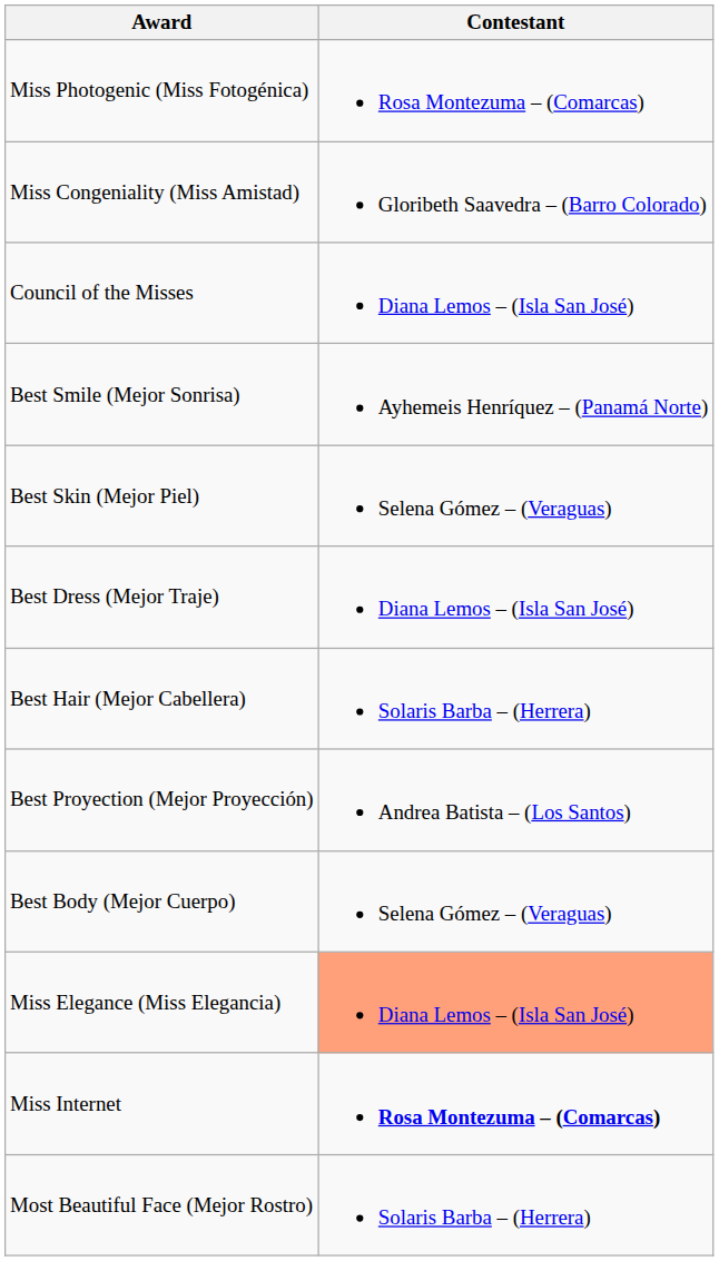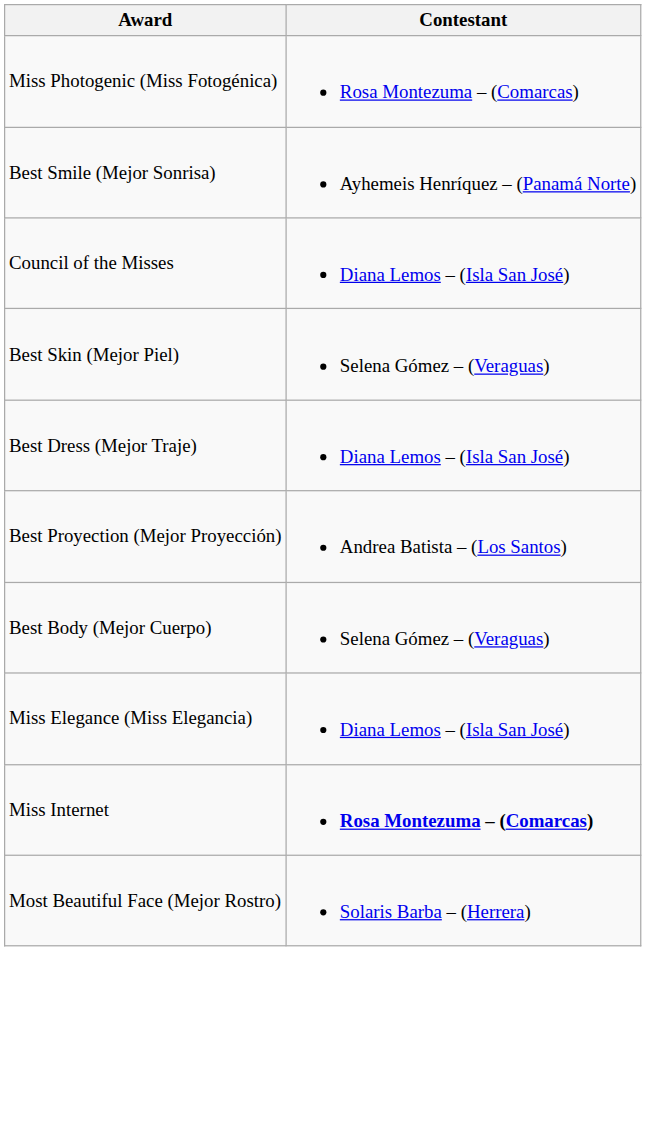- row: Miss Congeniality (Miss Amistad) | Gloribeth Saavedra – (Barro Colorado)
rows swapped: Council of the Misses <-> Best Smile (Mejor Sonrisa)
- row: Best Hair (Mejor Cabellera) | Solaris Barba – (Herrera)
Miss Elegance (Miss Elegancia) | Contestant: lightsalmon background -> no background
